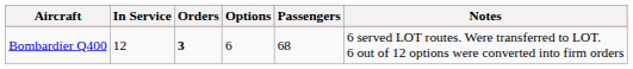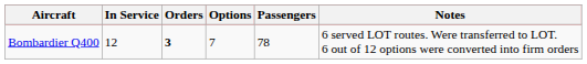Bombardier Q400 | Options: 6 -> 7
Bombardier Q400 | Passengers: 68 -> 78
